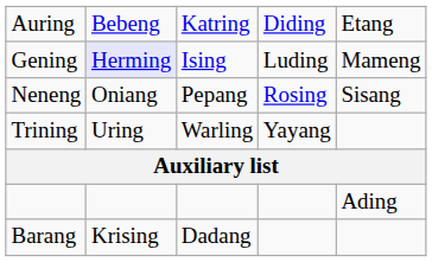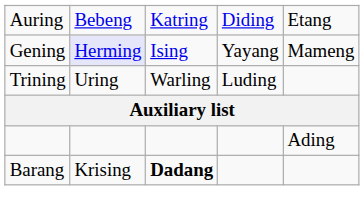Gening | column 4: Luding -> Yayang
- row: Neneng | Oniang | Pepang | Rosing | Sisang
Trining | column 4: Yayang -> Luding
Barang | column 3: normal -> bold
